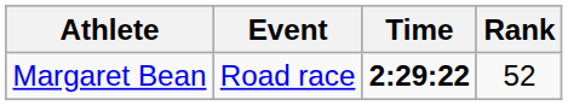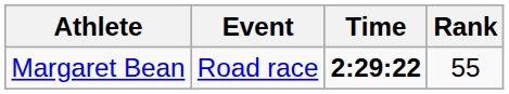Margaret Bean | Rank: 52 -> 55
